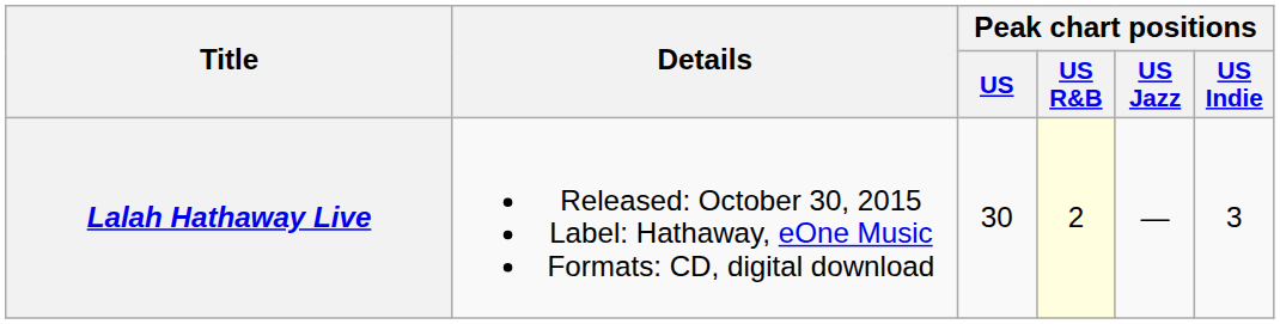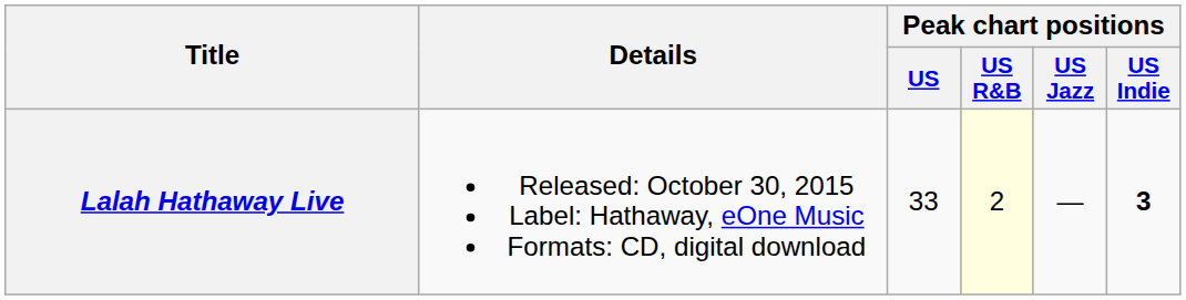Lalah Hathaway Live | Peak chart positions / US: 30 -> 33
Lalah Hathaway Live | Peak chart positions / US Indie: normal -> bold
